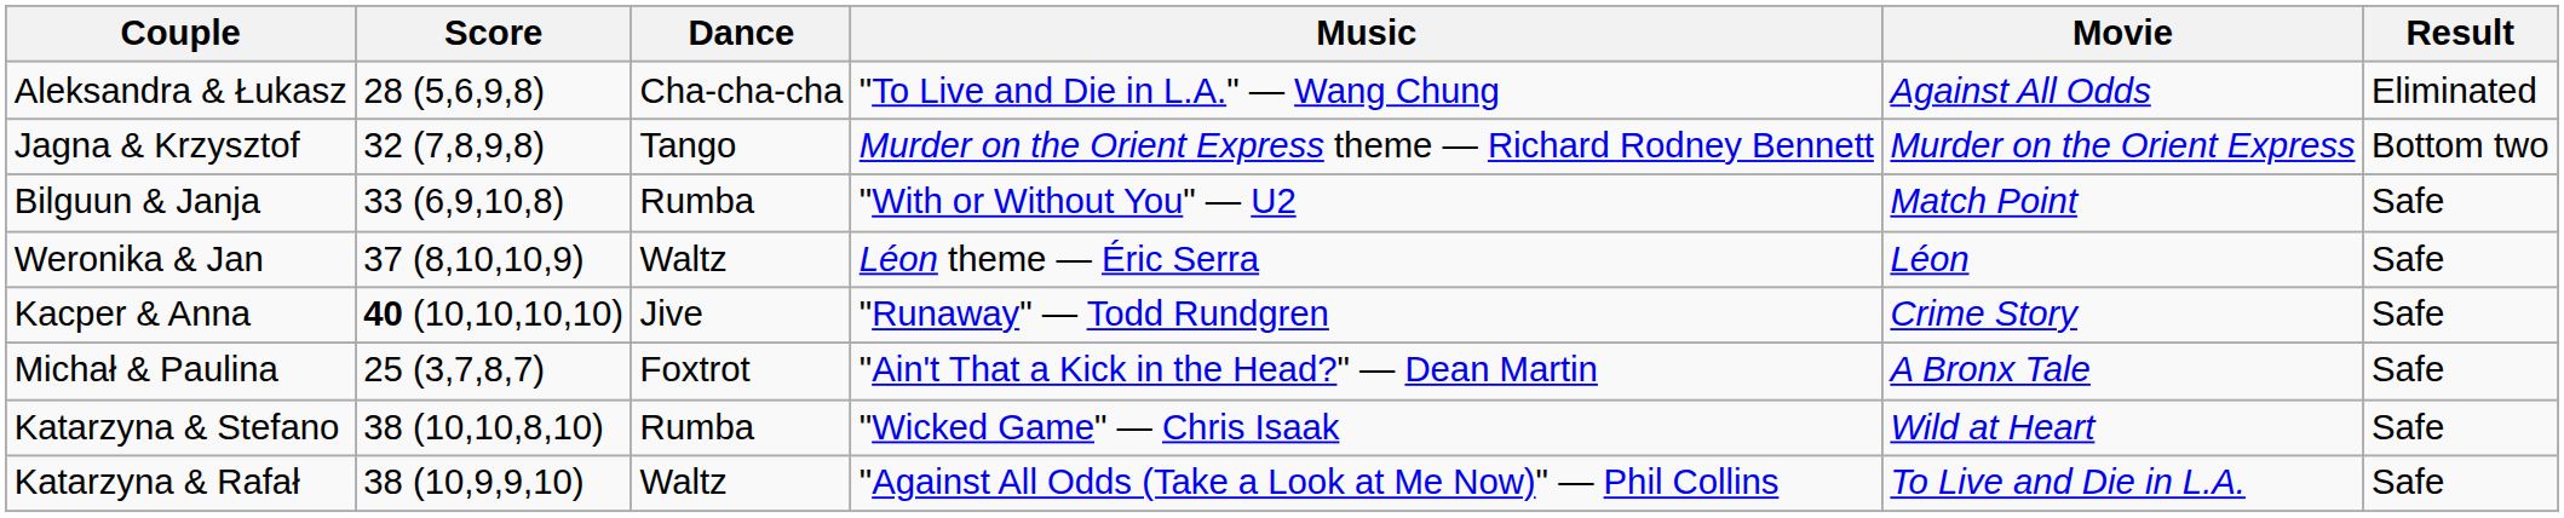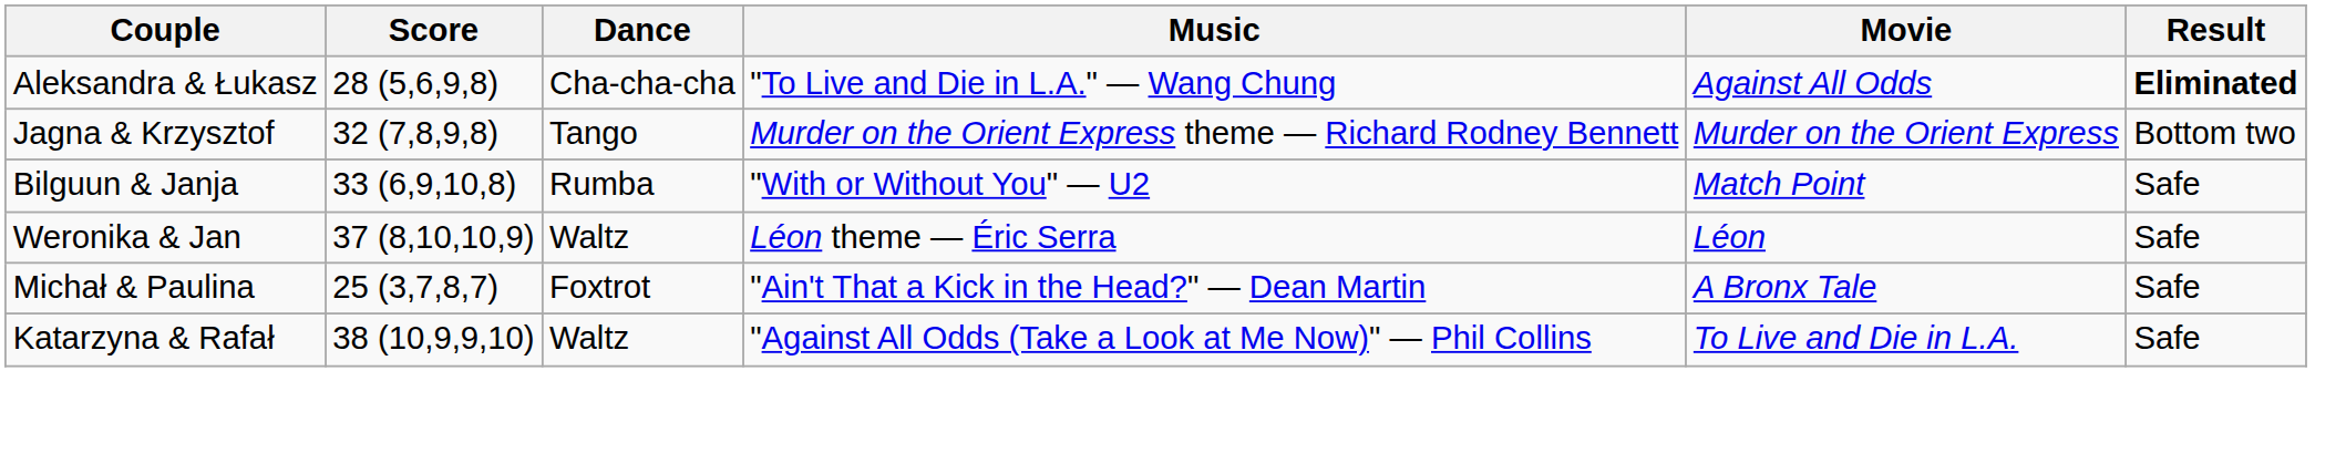Aleksandra & Łukasz | Result: normal -> bold
- row: Kacper & Anna | 40 (10,10,10,10) | Jive | "Runaway" — Todd Rundgren | Crime Story | Safe
- row: Katarzyna & Stefano | 38 (10,10,8,10) | Rumba | "Wicked Game" — Chris Isaak | Wild at Heart | Safe
